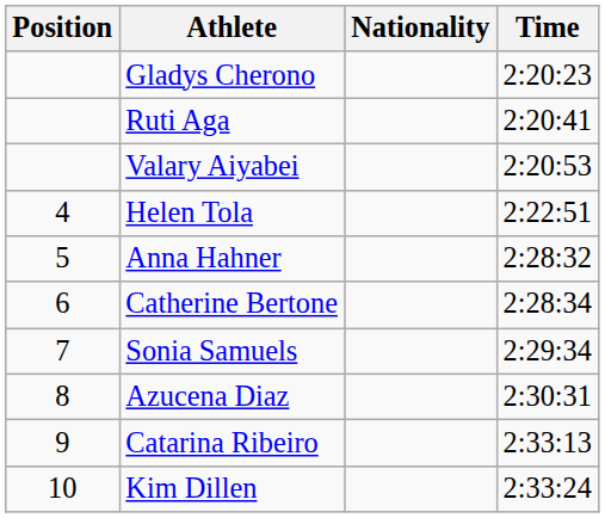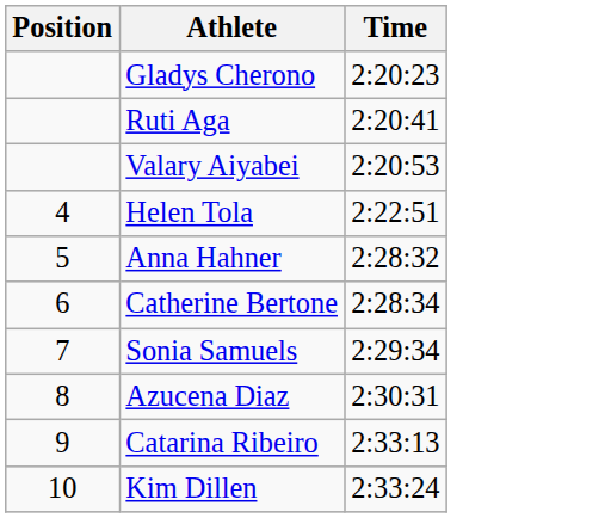- column: Nationality
